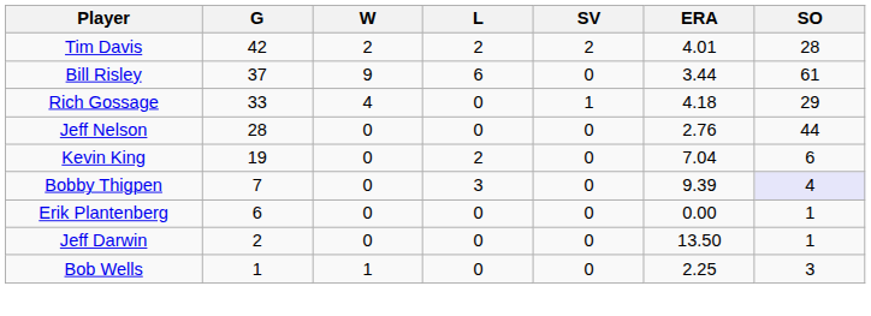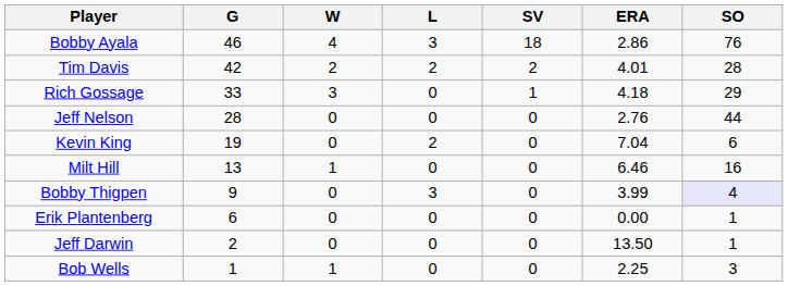+ row: Bobby Ayala | 46 | 4 | 3 | 18 | 2.86 | 76
- row: Bill Risley | 37 | 9 | 6 | 0 | 3.44 | 61
Rich Gossage | W: 4 -> 3
+ row: Milt Hill | 13 | 1 | 0 | 0 | 6.46 | 16
Bobby Thigpen | G: 7 -> 9
Bobby Thigpen | ERA: 9.39 -> 3.99
